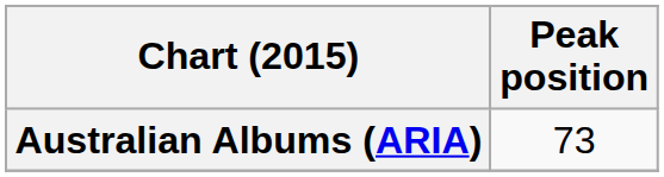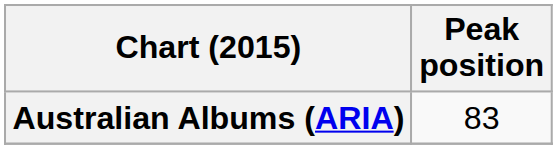Australian Albums (ARIA) | Peak position: 73 -> 83
